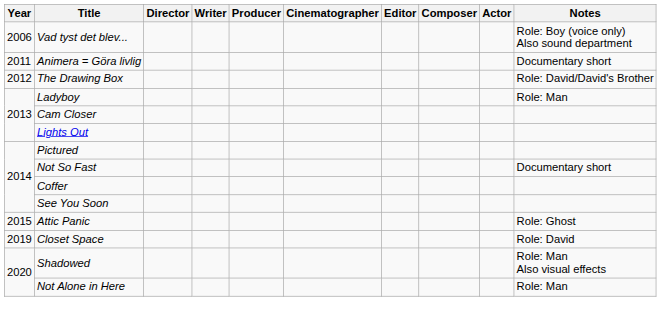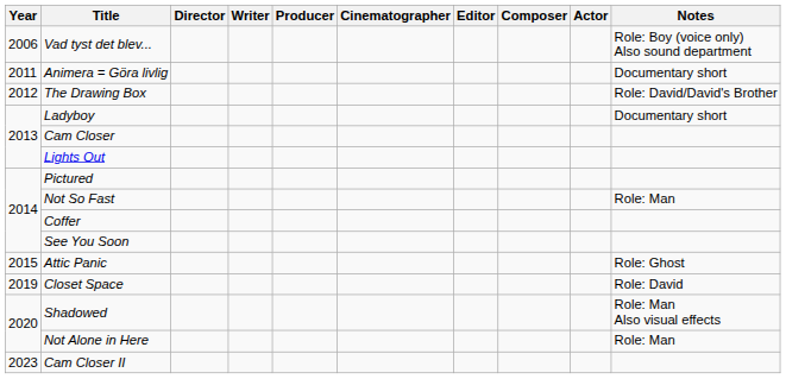Ladyboy | Notes: Role: Man -> Documentary short
Not So Fast | Notes: Documentary short -> Role: Man
+ row: 2023 | Cam Closer II
